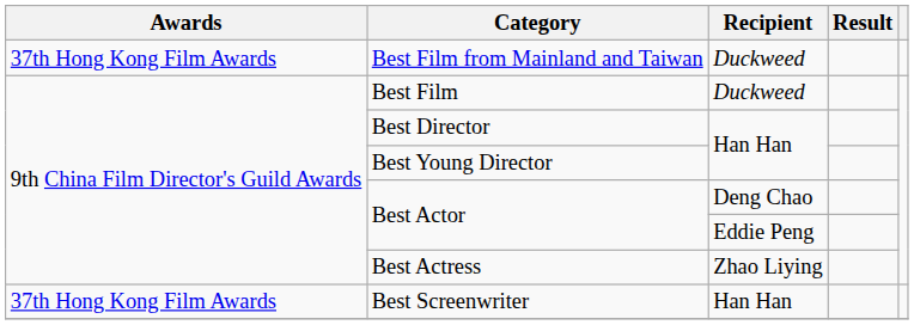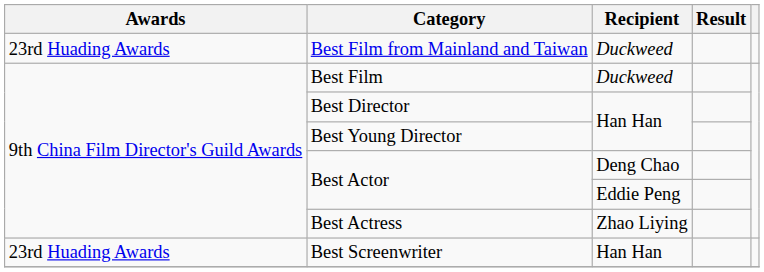Best Film from Mainland and Taiwan | Awards: 37th Hong Kong Film Awards -> 23rd Huading Awards
Best Screenwriter | Awards: 37th Hong Kong Film Awards -> 23rd Huading Awards
